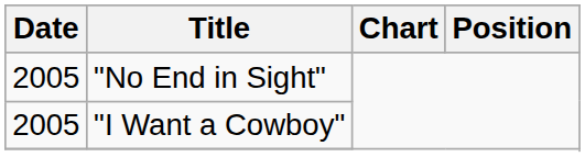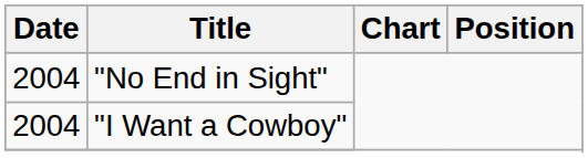"No End in Sight" | Date: 2005 -> 2004
"I Want a Cowboy" | Date: 2005 -> 2004
